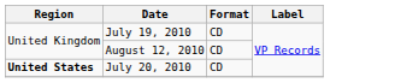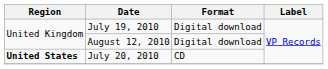July 19, 2010 | Format: CD -> Digital download
August 12, 2010 | Format: CD -> Digital download
